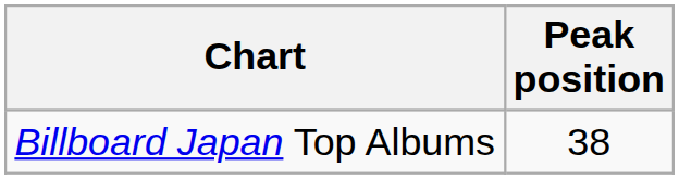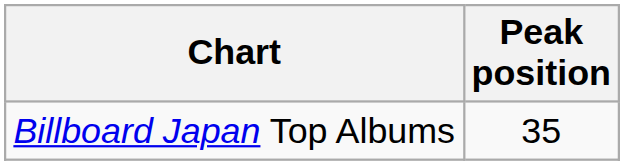Billboard Japan Top Albums | Peak position: 38 -> 35
